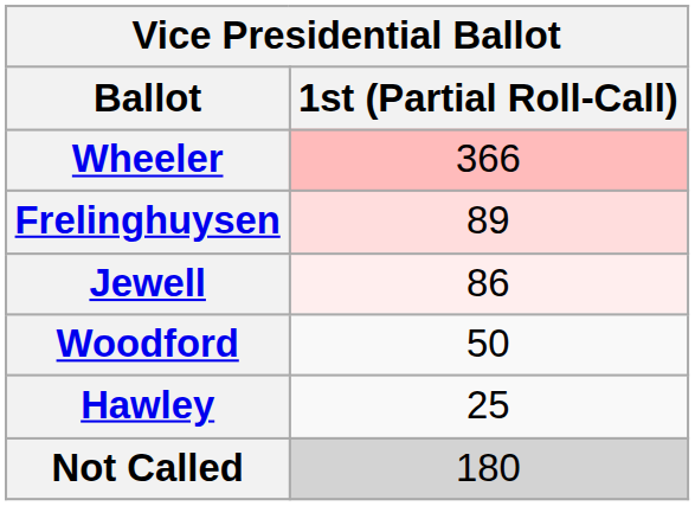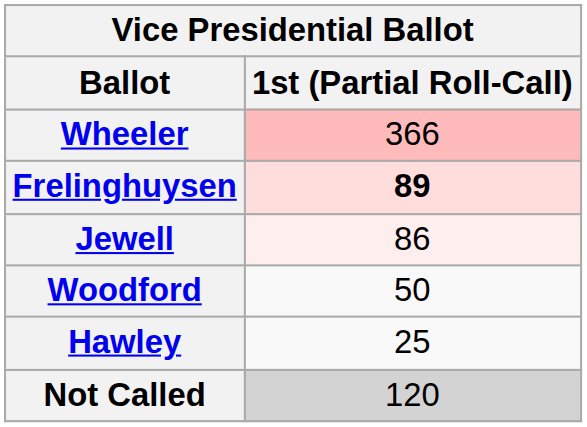Frelinghuysen | 1st (Partial Roll-Call): normal -> bold
Not Called | 1st (Partial Roll-Call): 180 -> 120
